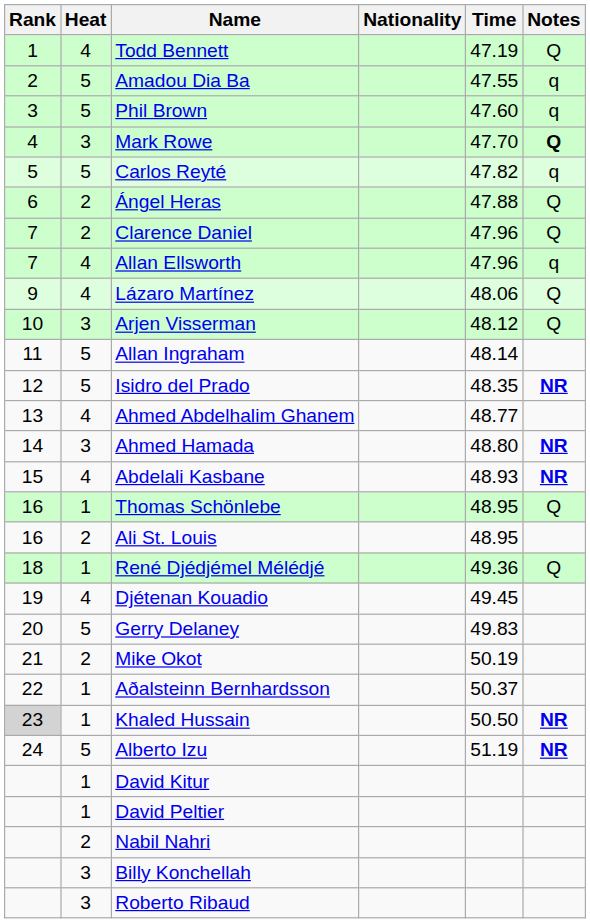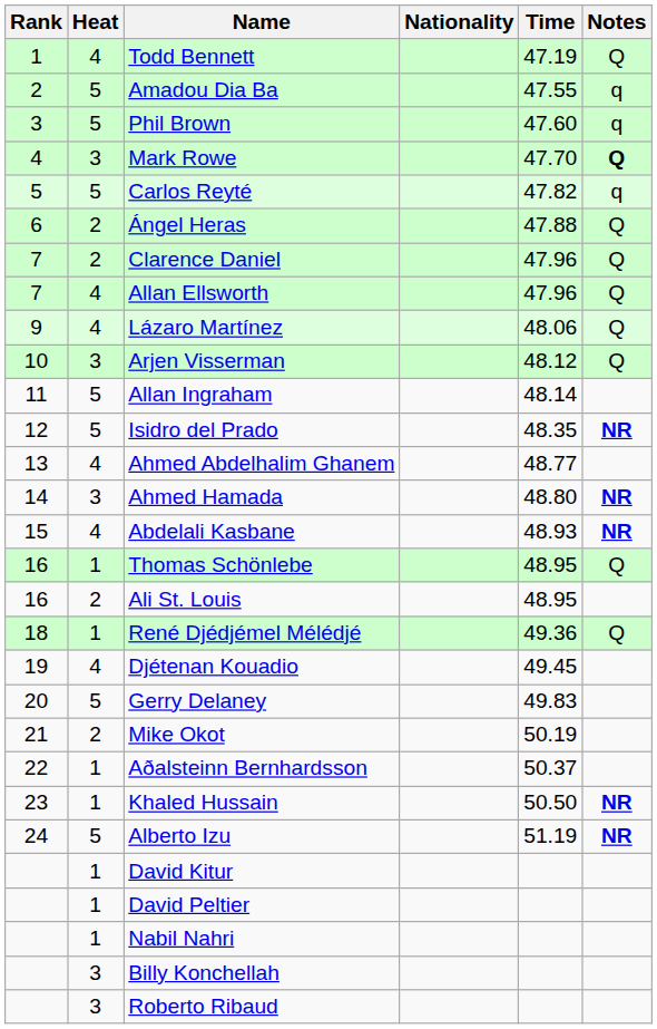Allan Ellsworth | Notes: q -> Q
Khaled Hussain | Rank: lightgrey background -> no background
Nabil Nahri | Heat: 2 -> 1
